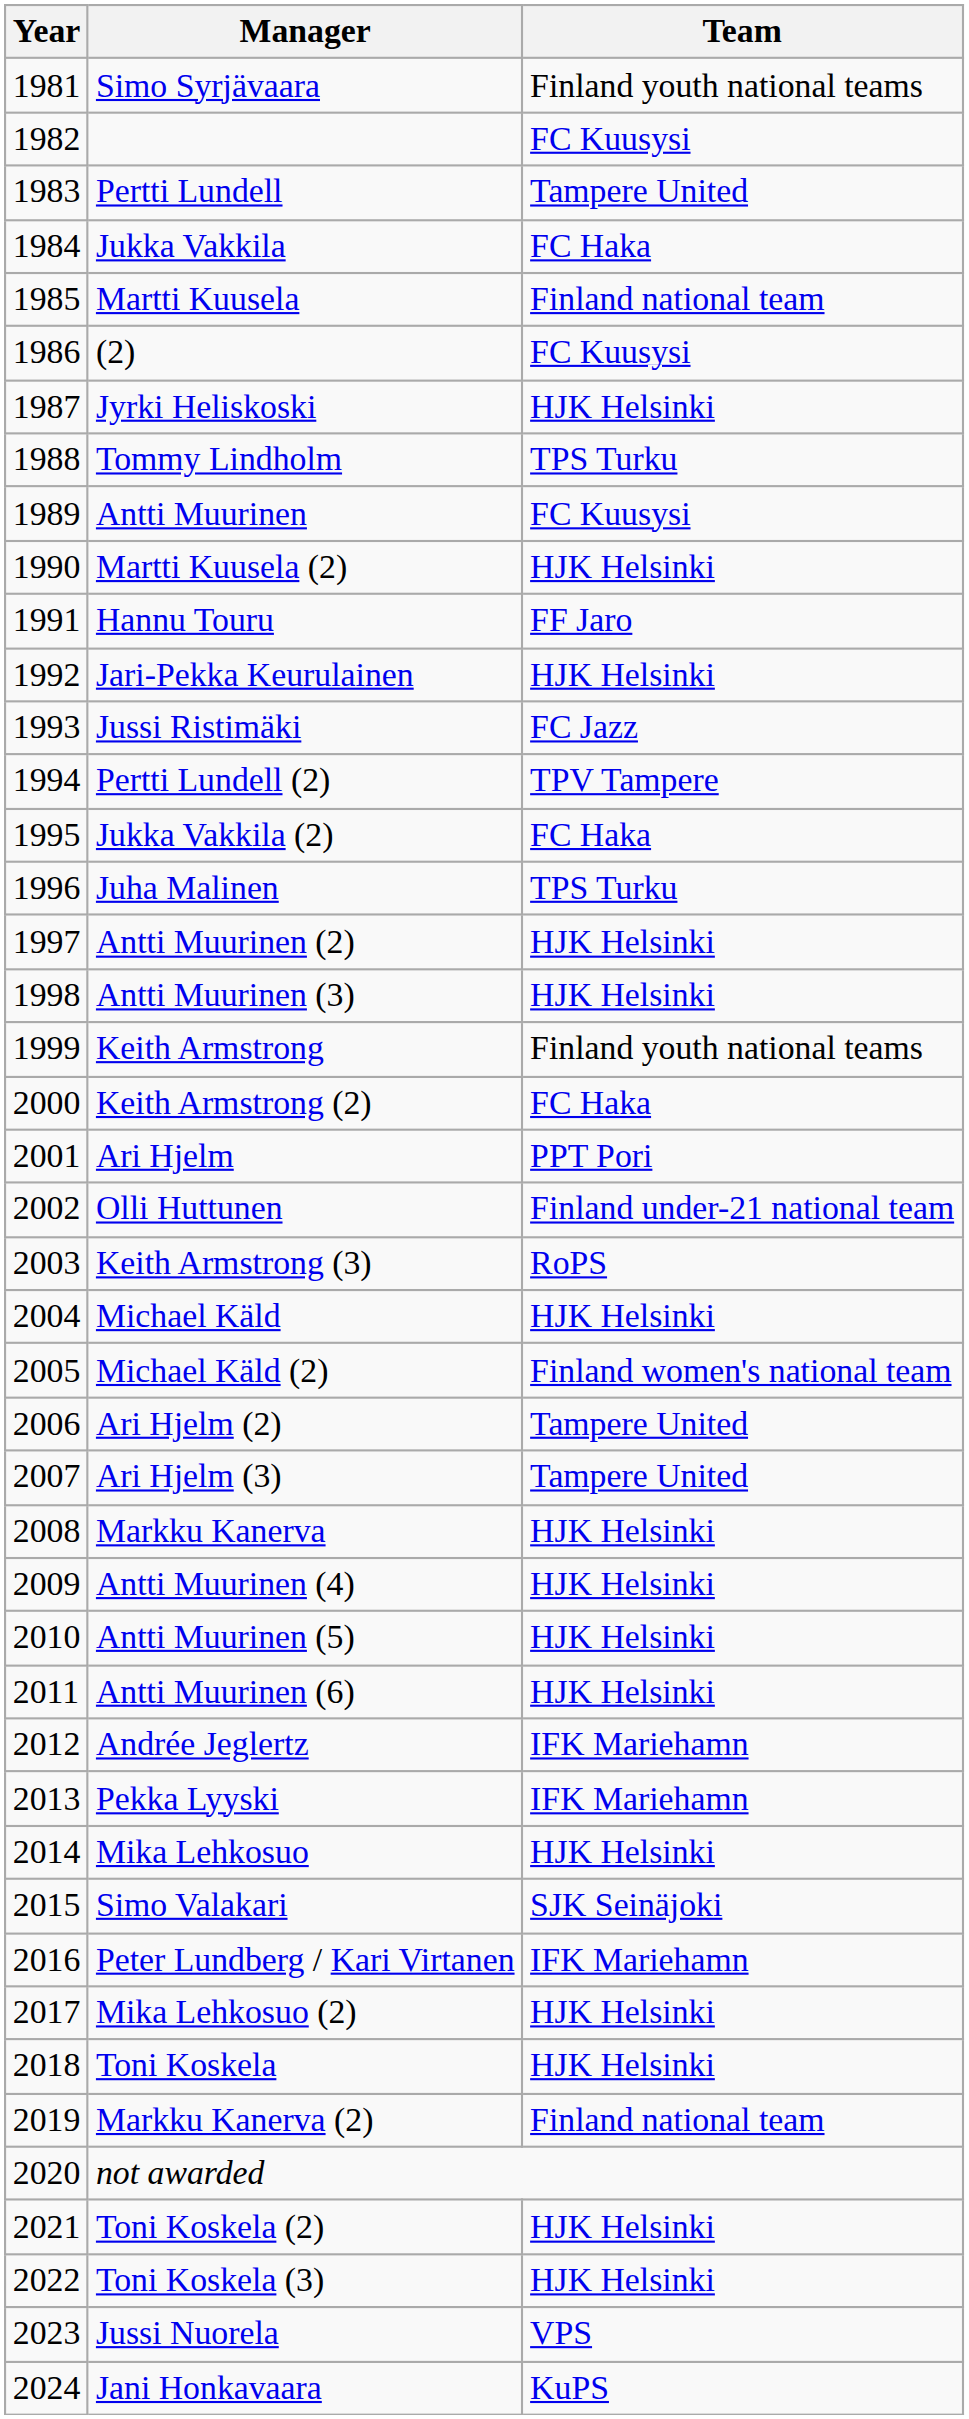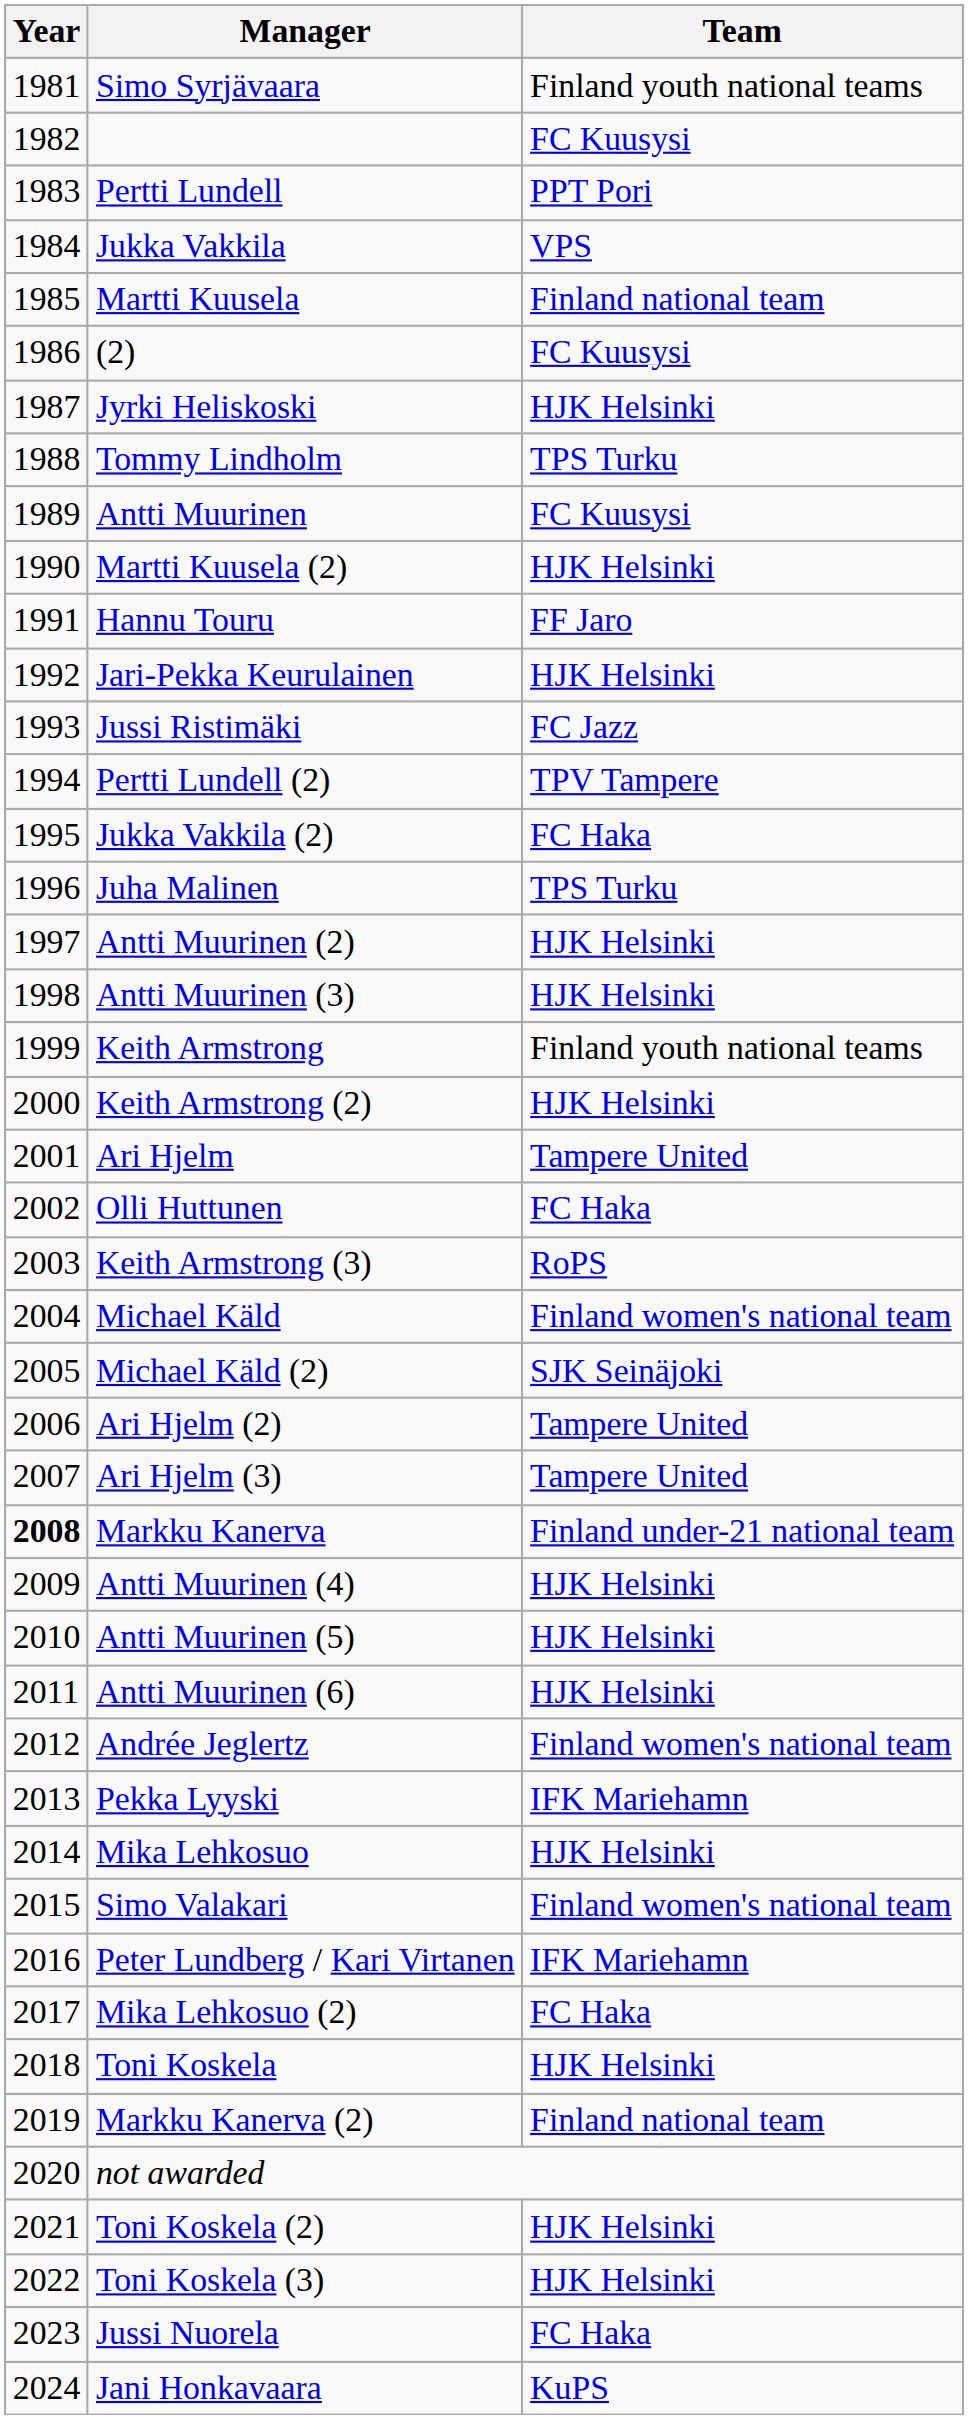Pertti Lundell | Team: Tampere United -> PPT Pori
Jukka Vakkila | Team: FC Haka -> VPS
Keith Armstrong (2) | Team: FC Haka -> HJK Helsinki
Ari Hjelm | Team: PPT Pori -> Tampere United
Olli Huttunen | Team: Finland under-21 national team -> FC Haka
Michael Käld | Team: HJK Helsinki -> Finland women's national team
Michael Käld (2) | Team: Finland women's national team -> SJK Seinäjoki
Markku Kanerva | Year: normal -> bold
Markku Kanerva | Team: HJK Helsinki -> Finland under-21 national team
Andrée Jeglertz | Team: IFK Mariehamn -> Finland women's national team
Simo Valakari | Team: SJK Seinäjoki -> Finland women's national team
Mika Lehkosuo (2) | Team: HJK Helsinki -> FC Haka
Jussi Nuorela | Team: VPS -> FC Haka
